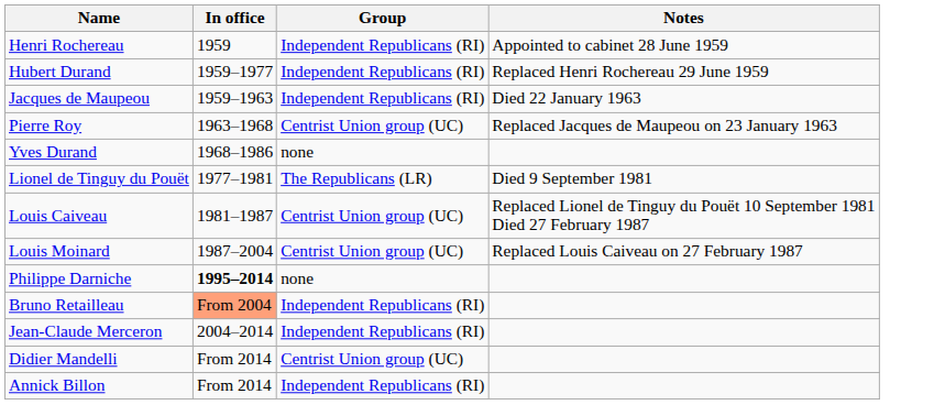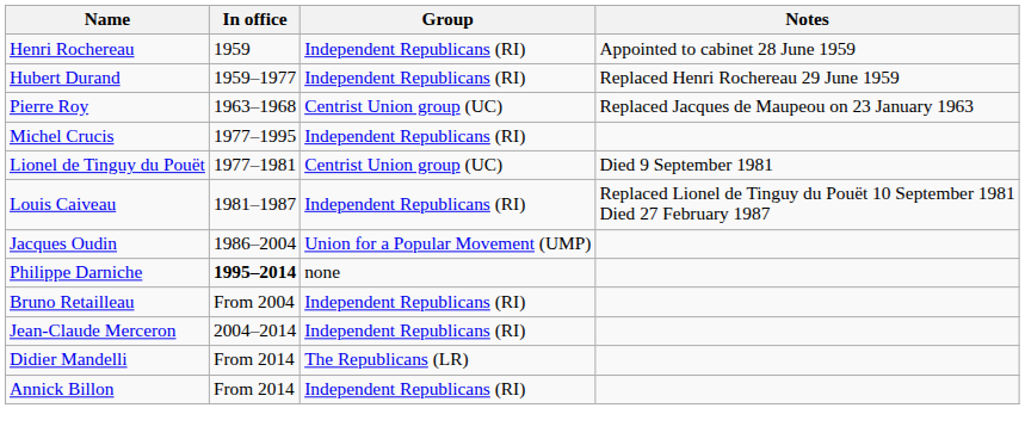- row: Jacques de Maupeou | 1959–1963 | Independent Republicans (RI) | Died 22 January 1963
- row: Yves Durand | 1968–1986 | none
+ row: Michel Crucis | 1977–1995 | Independent Republicans (RI)
Lionel de Tinguy du Pouët | Group: The Republicans (LR) -> Centrist Union group (UC)
Louis Caiveau | Group: Centrist Union group (UC) -> Independent Republicans (RI)
+ row: Jacques Oudin | 1986–2004 | Union for a Popular Movement (UMP)
- row: Louis Moinard | 1987–2004 | Centrist Union group (UC) | Replaced Louis Caiveau on 27 February 1987
Bruno Retailleau | In office: lightsalmon background -> no background
Didier Mandelli | Group: Centrist Union group (UC) -> The Republicans (LR)
